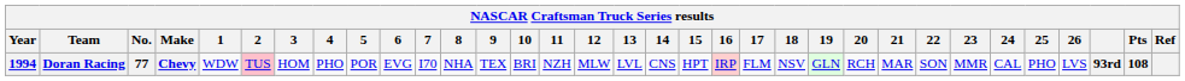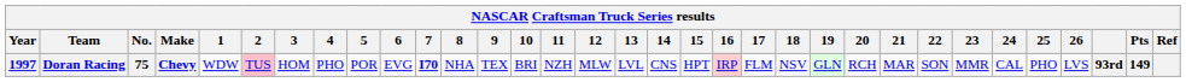Doran Racing | Year: 1994 -> 1997
Doran Racing | No.: 77 -> 75
Doran Racing | 7: normal -> bold
Doran Racing | Pts: 108 -> 149
